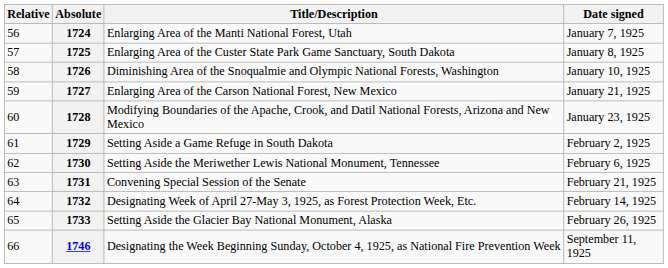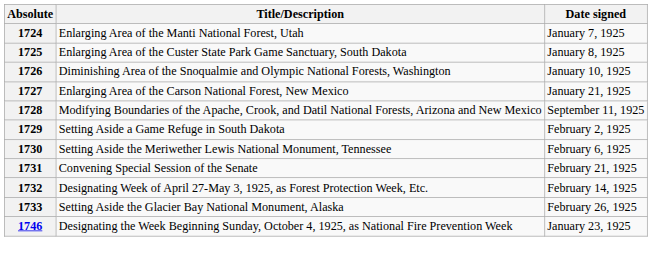- column: Relative | 56 | 57 | 58 | 59 | 60 | 61 | 62 | 63 | 64 | 65 | 66
1728 | Date signed: January 23, 1925 -> September 11, 1925
1746 | Date signed: September 11, 1925 -> January 23, 1925
